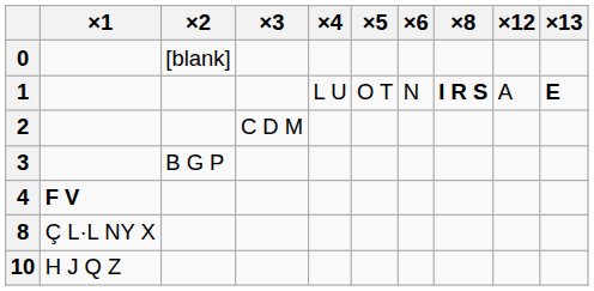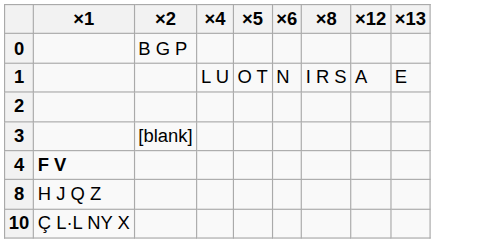- column: ×3 | C D M
0 | ×2: [blank] -> B G P
1 | ×8: bold -> normal
1 | ×13: bold -> normal
3 | ×2: B G P -> [blank]
8 | ×1: Ç L·L NY X -> H J Q Z
10 | ×1: H J Q Z -> Ç L·L NY X
